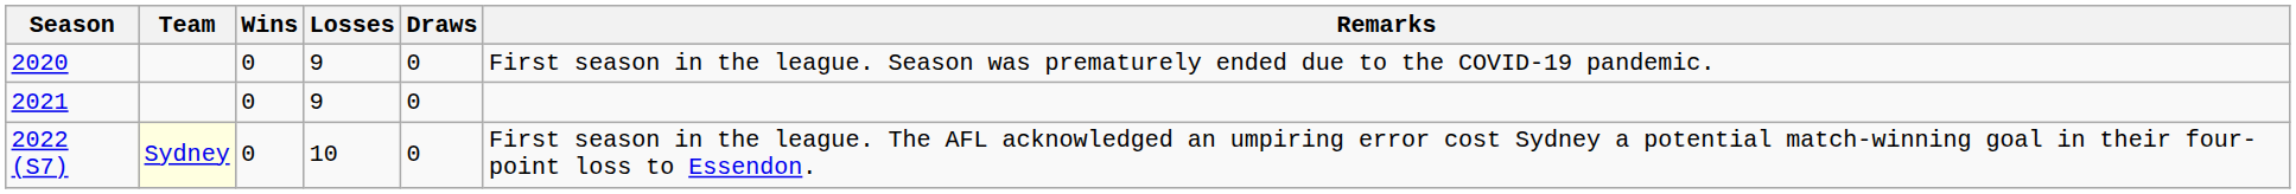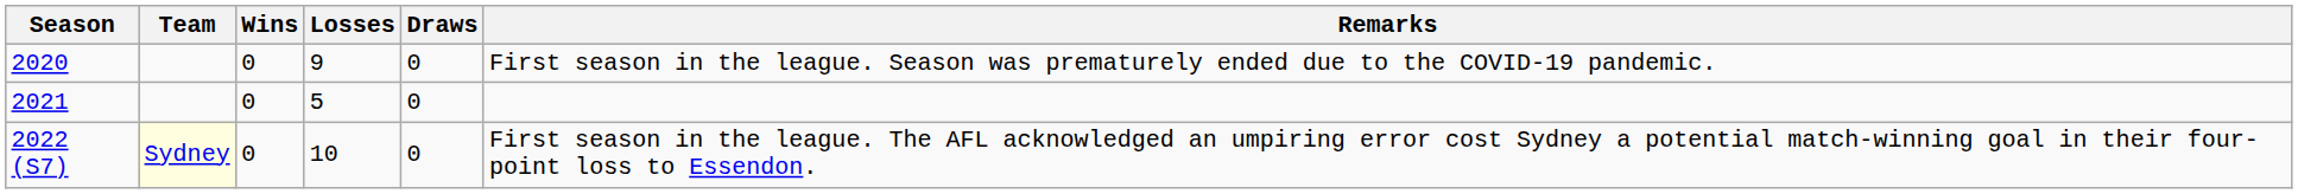2021 | Losses: 9 -> 5
